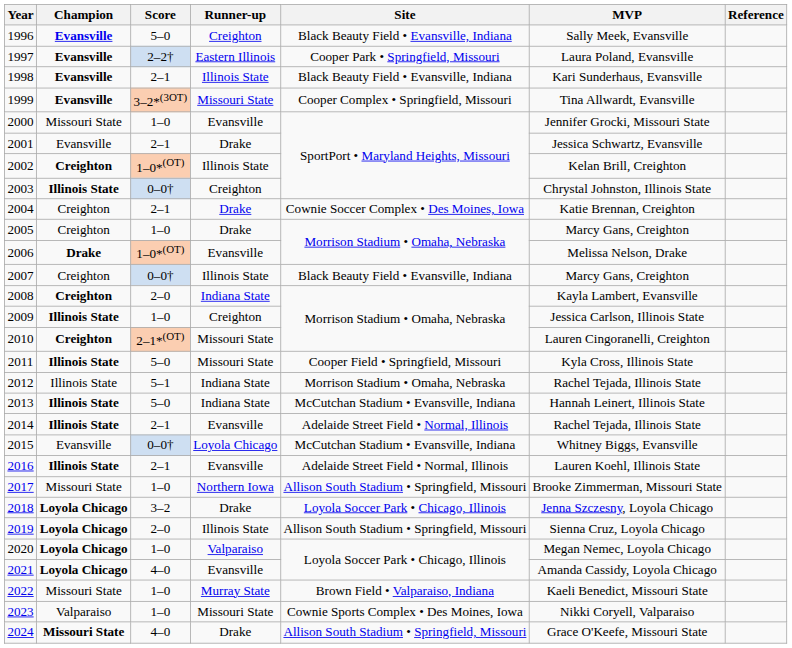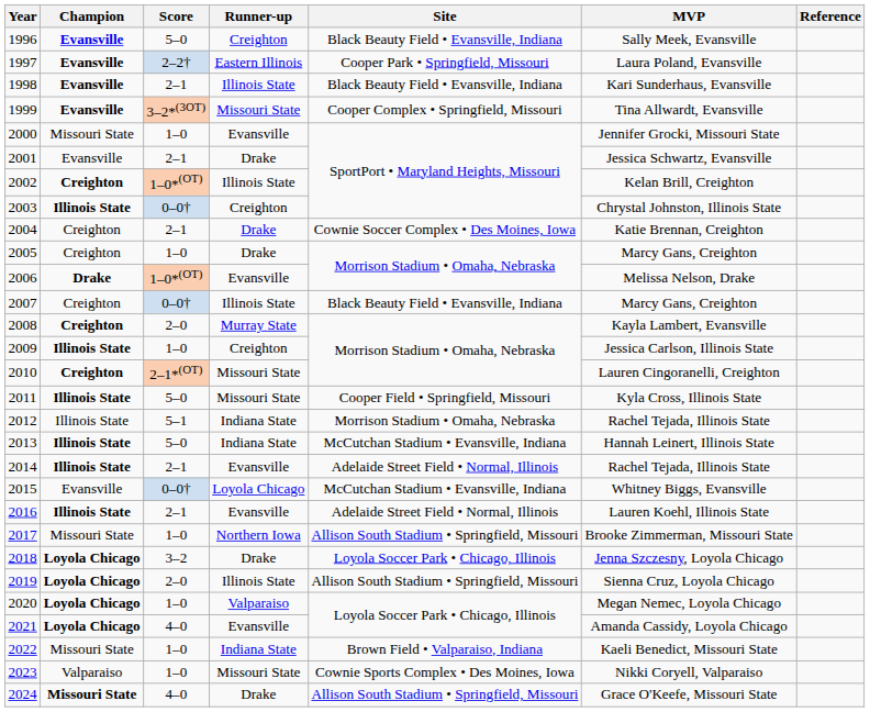2008 | Runner-up: Indiana State -> Murray State
2022 | Runner-up: Murray State -> Indiana State
